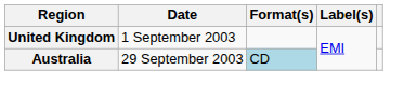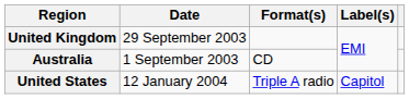United Kingdom | Date: 1 September 2003 -> 29 September 2003
Australia | Date: 29 September 2003 -> 1 September 2003
Australia | Format(s): lightblue background -> no background
+ row: United States | 12 January 2004 | Triple A radio | Capitol
